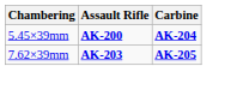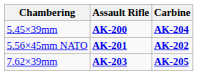+ row: 5.56×45mm NATO | AK-201 | AK-202
